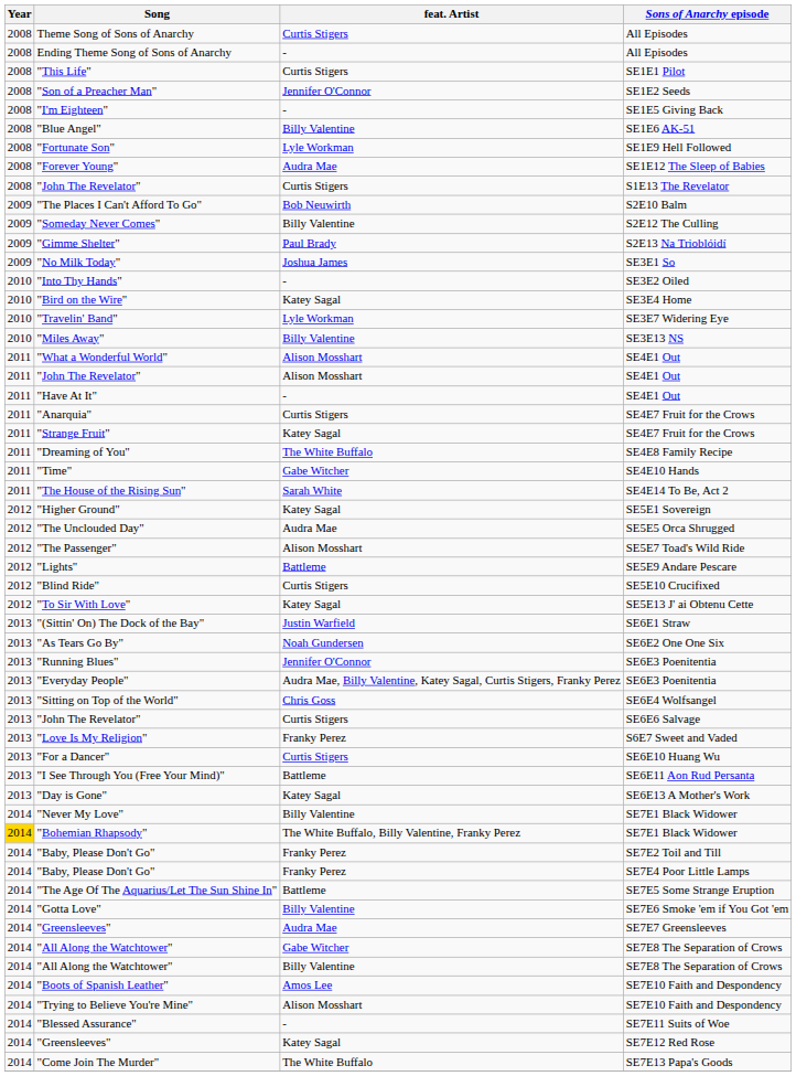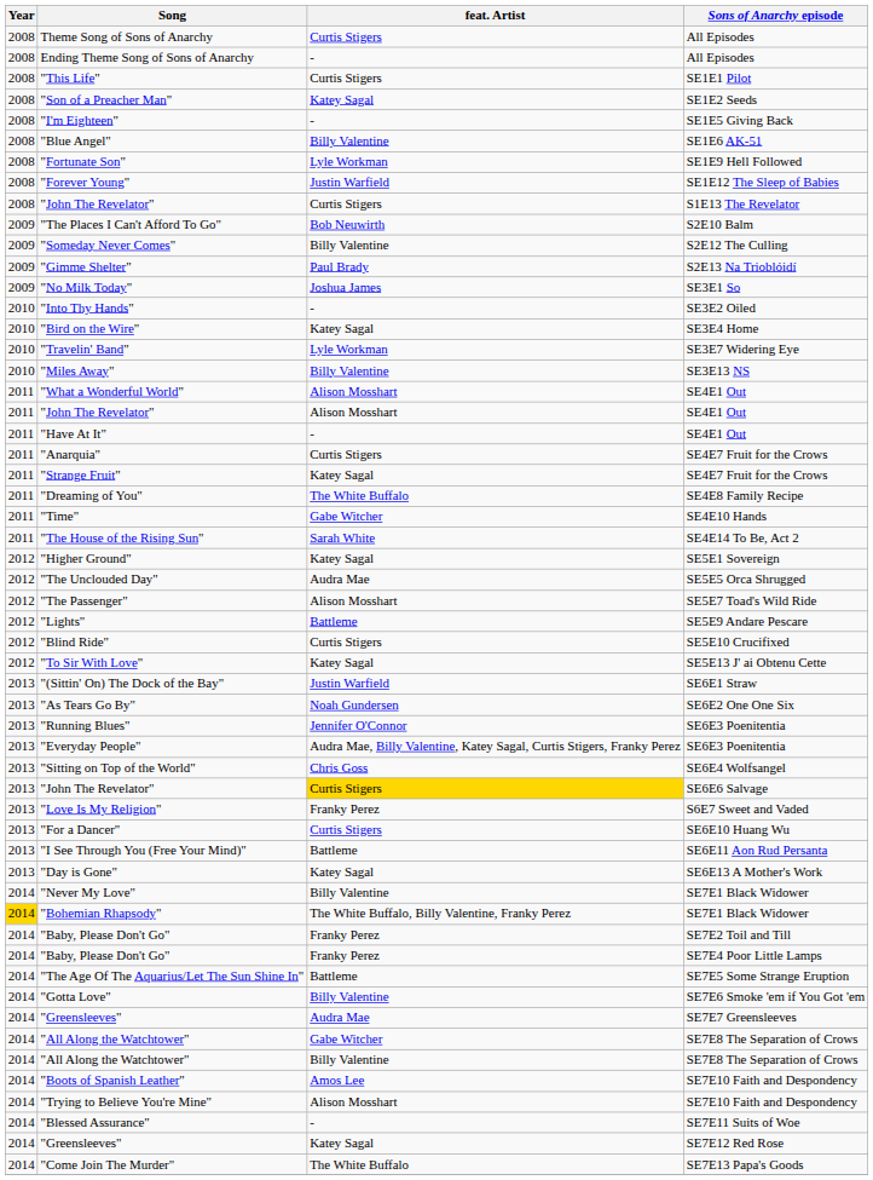"Son of a Preacher Man" | feat. Artist: Jennifer O'Connor -> Katey Sagal
"Forever Young" | feat. Artist: Audra Mae -> Justin Warfield
"John The Revelator" / SE6E6 Salvage | feat. Artist: no background -> gold background
